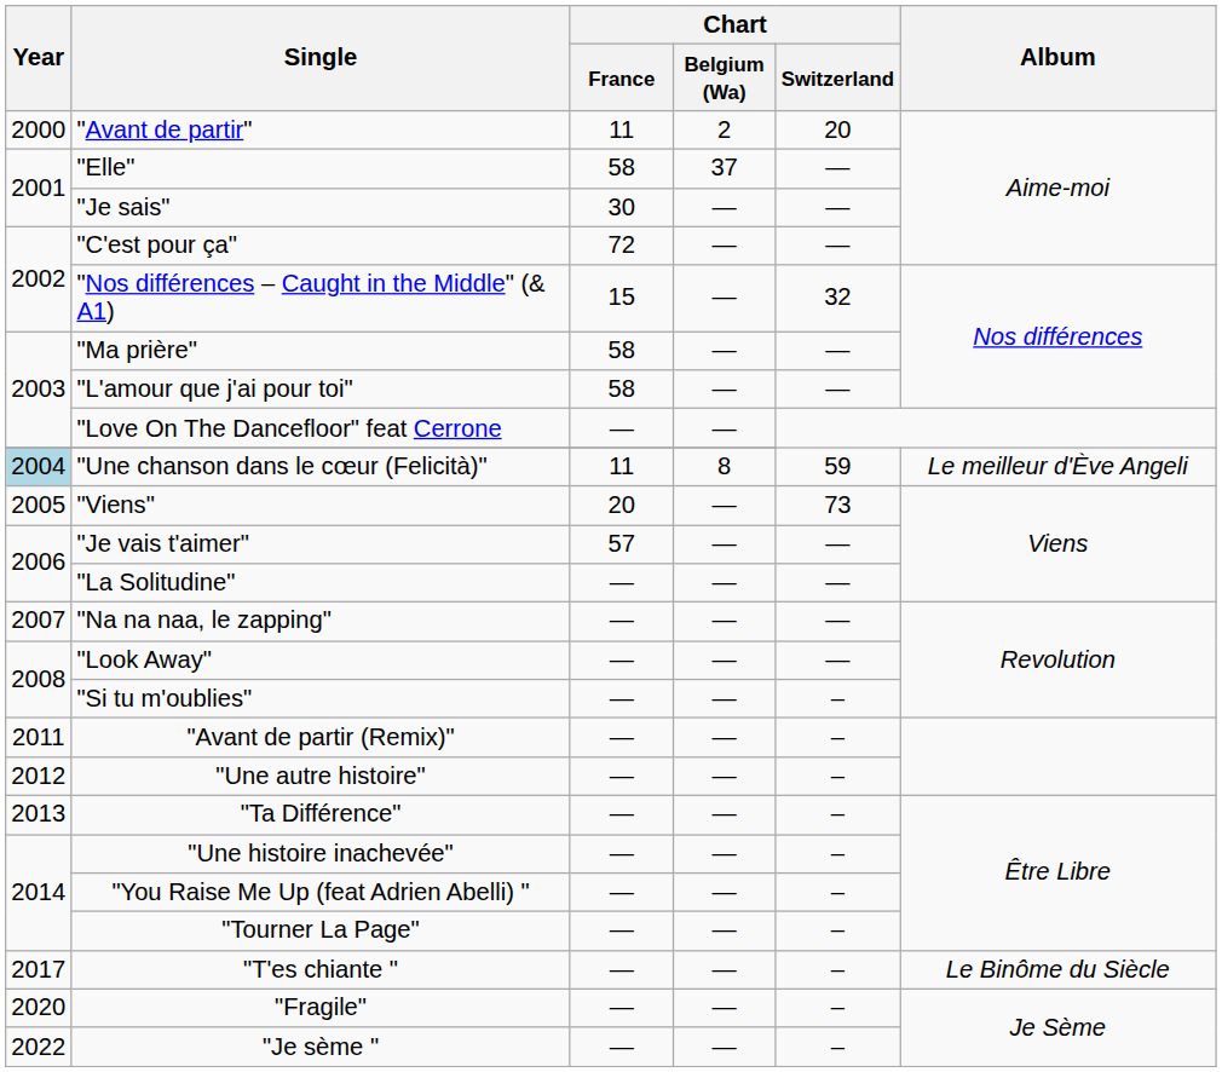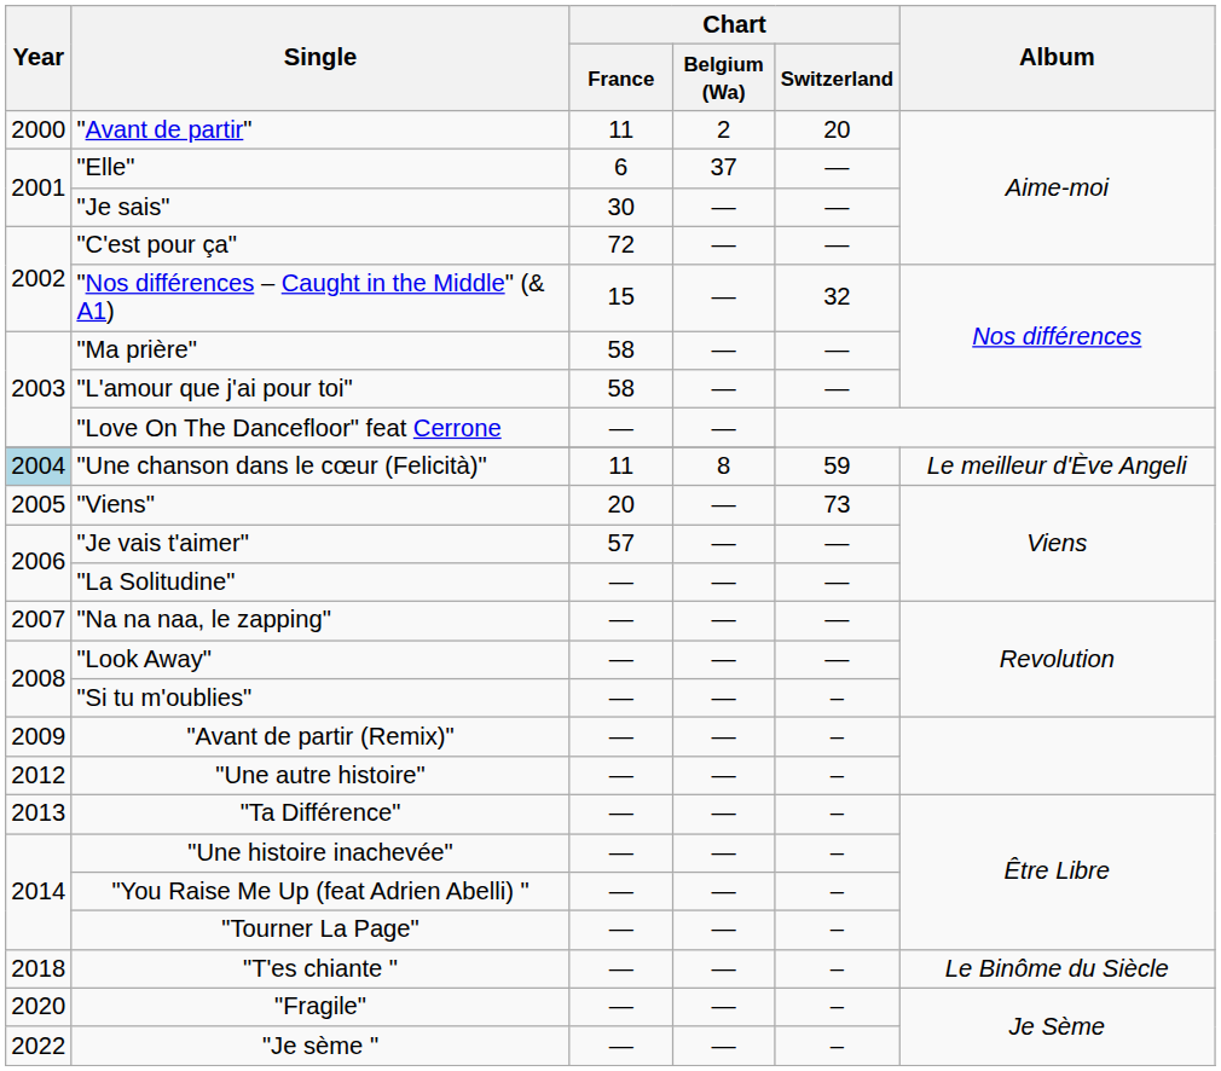"Elle" | Chart / France: 58 -> 6
"Avant de partir (Remix)" | Year: 2011 -> 2009
"T'es chiante " | Year: 2017 -> 2018
